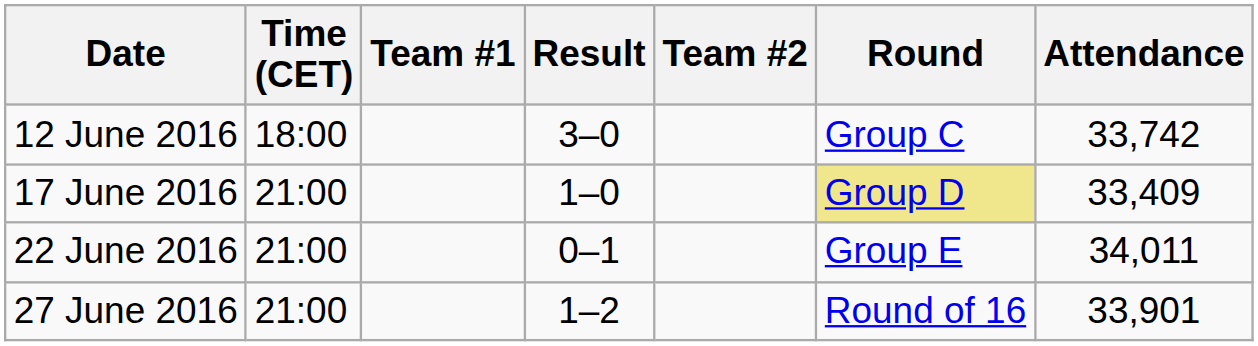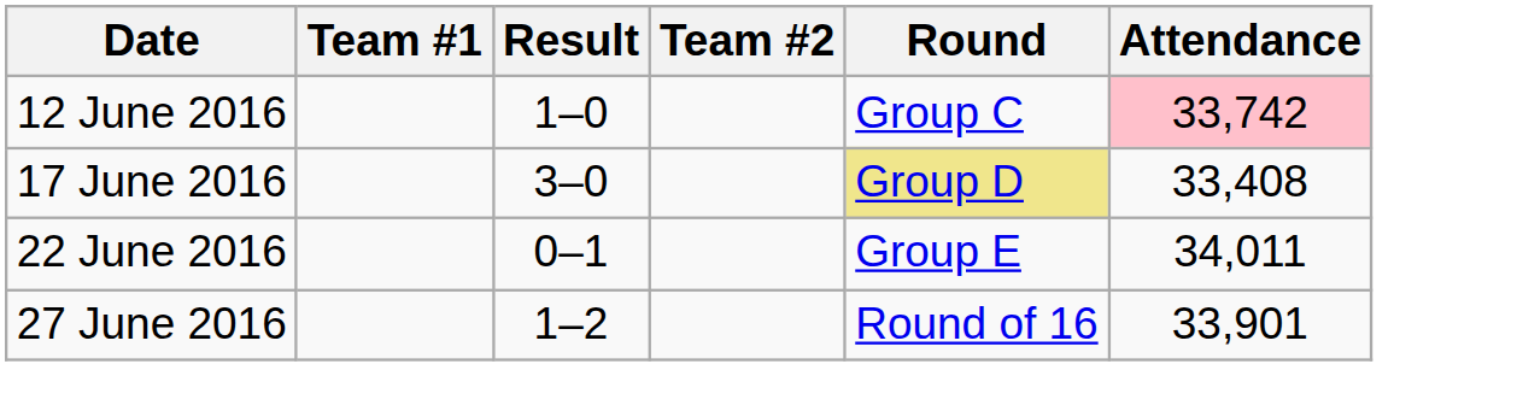- column: Time (CET) | 18:00 | 21:00 | 21:00 | 21:00
12 June 2016 | Result: 3–0 -> 1–0
12 June 2016 | Attendance: no background -> pink background
17 June 2016 | Result: 1–0 -> 3–0
17 June 2016 | Attendance: 33,409 -> 33,408
